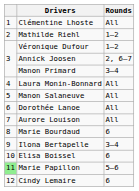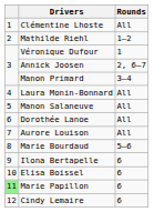Véronique Dufour | Rounds: 1–2 -> 1
Marie Bourdaud | Rounds: 6 -> 5–6
Ilona Bertapelle | Rounds: 3–4 -> 6
Marie Papillon | Rounds: 5–6 -> 6
